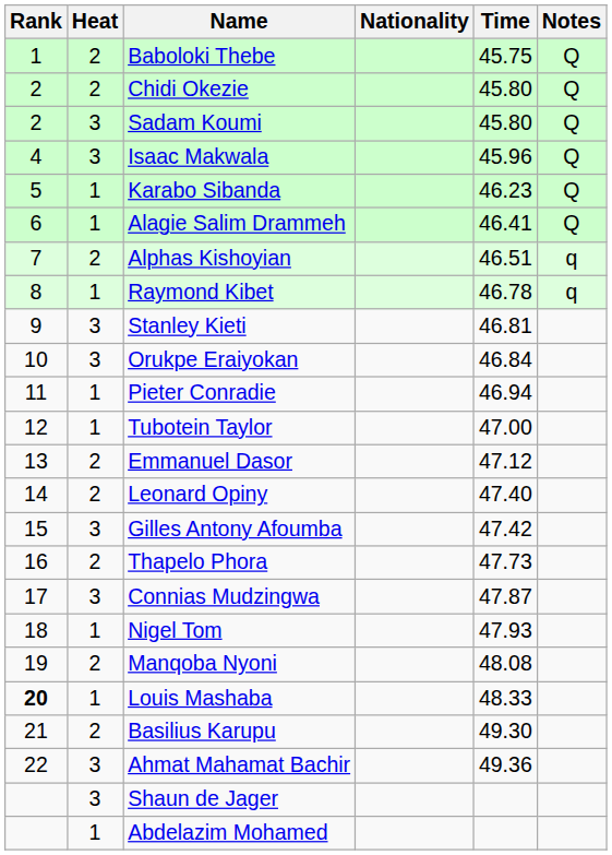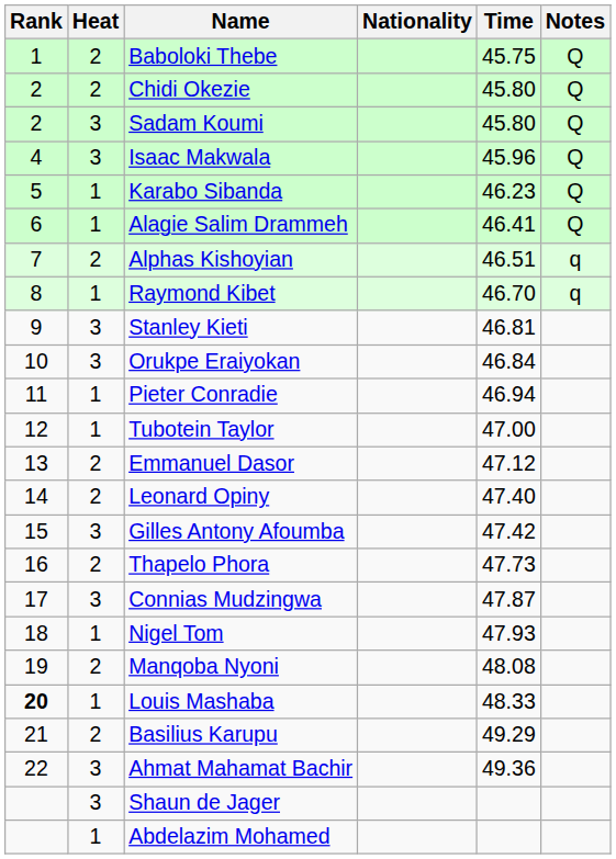Raymond Kibet | Time: 46.78 -> 46.70
Basilius Karupu | Time: 49.30 -> 49.29
